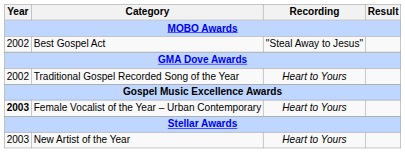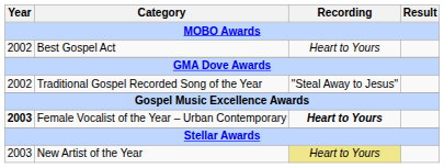Best Gospel Act | Recording: "Steal Away to Jesus" -> Heart to Yours
Traditional Gospel Recorded Song of the Year | Recording: Heart to Yours -> "Steal Away to Jesus"
Female Vocalist of the Year – Urban Contemporary | Recording: normal -> bold
New Artist of the Year | Recording: no background -> khaki background
